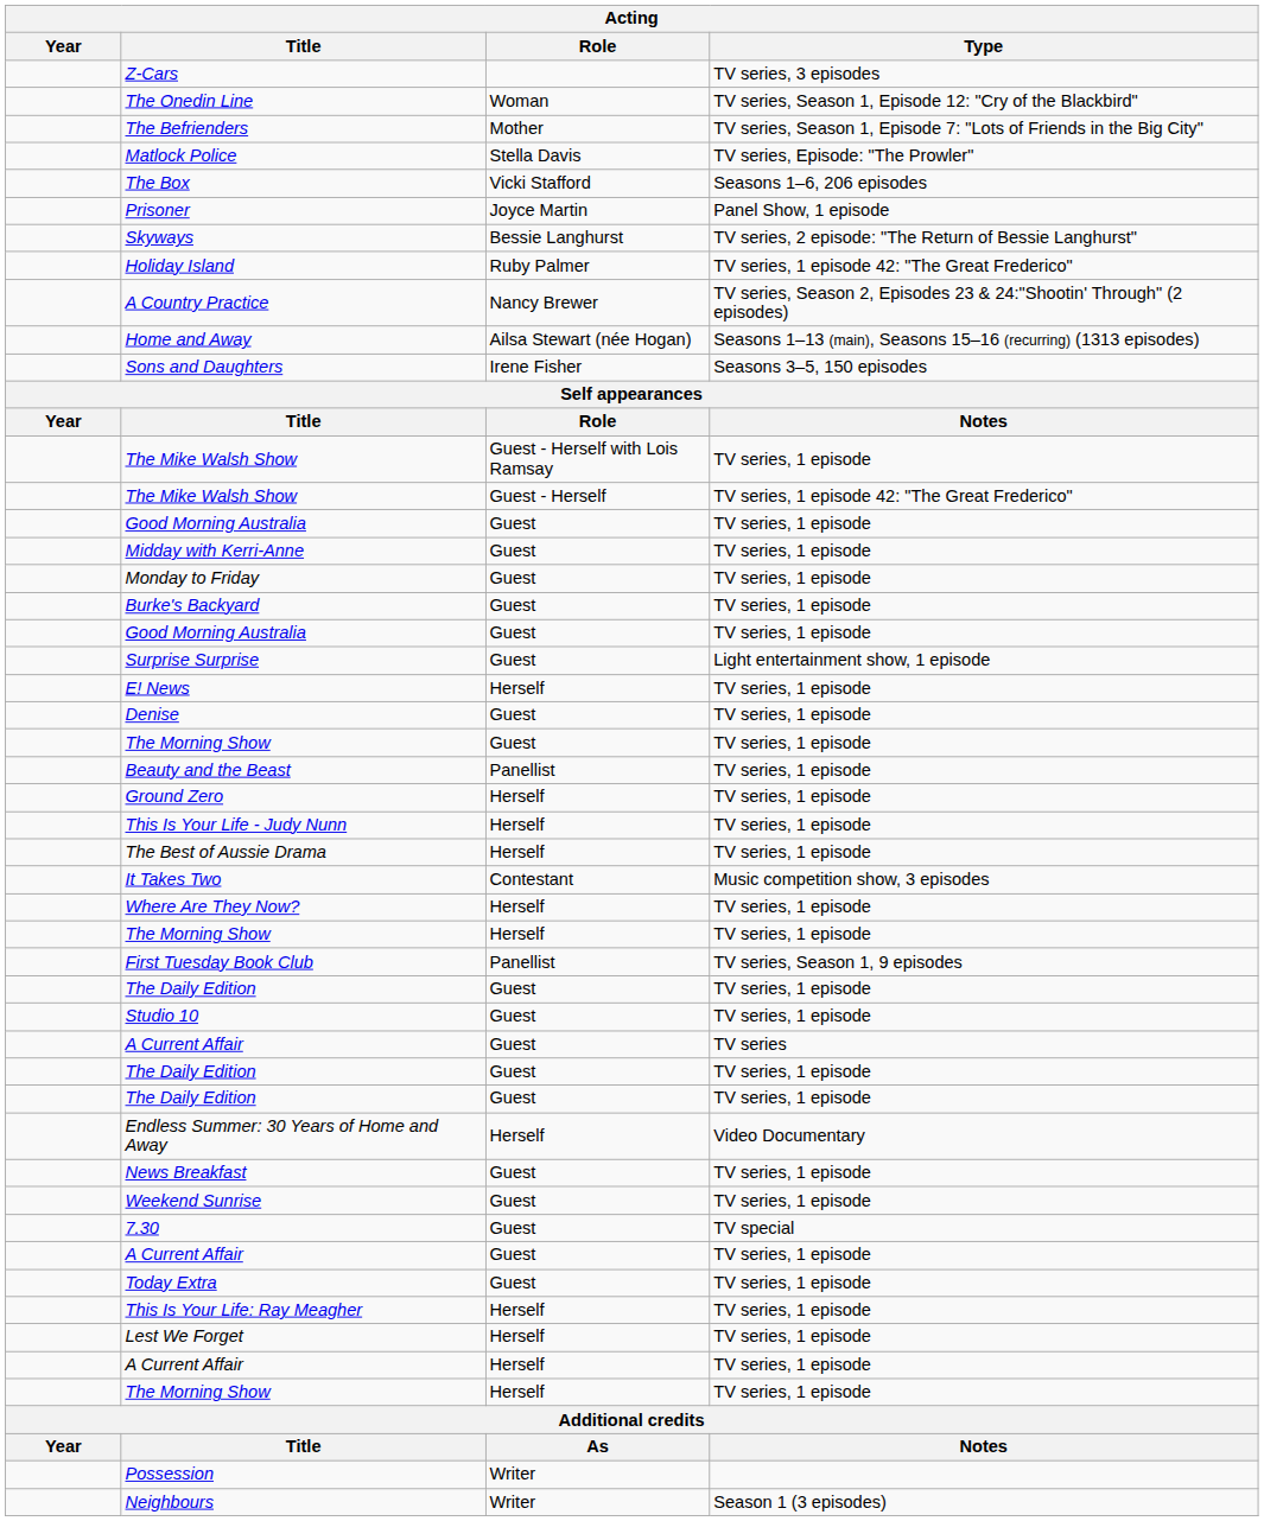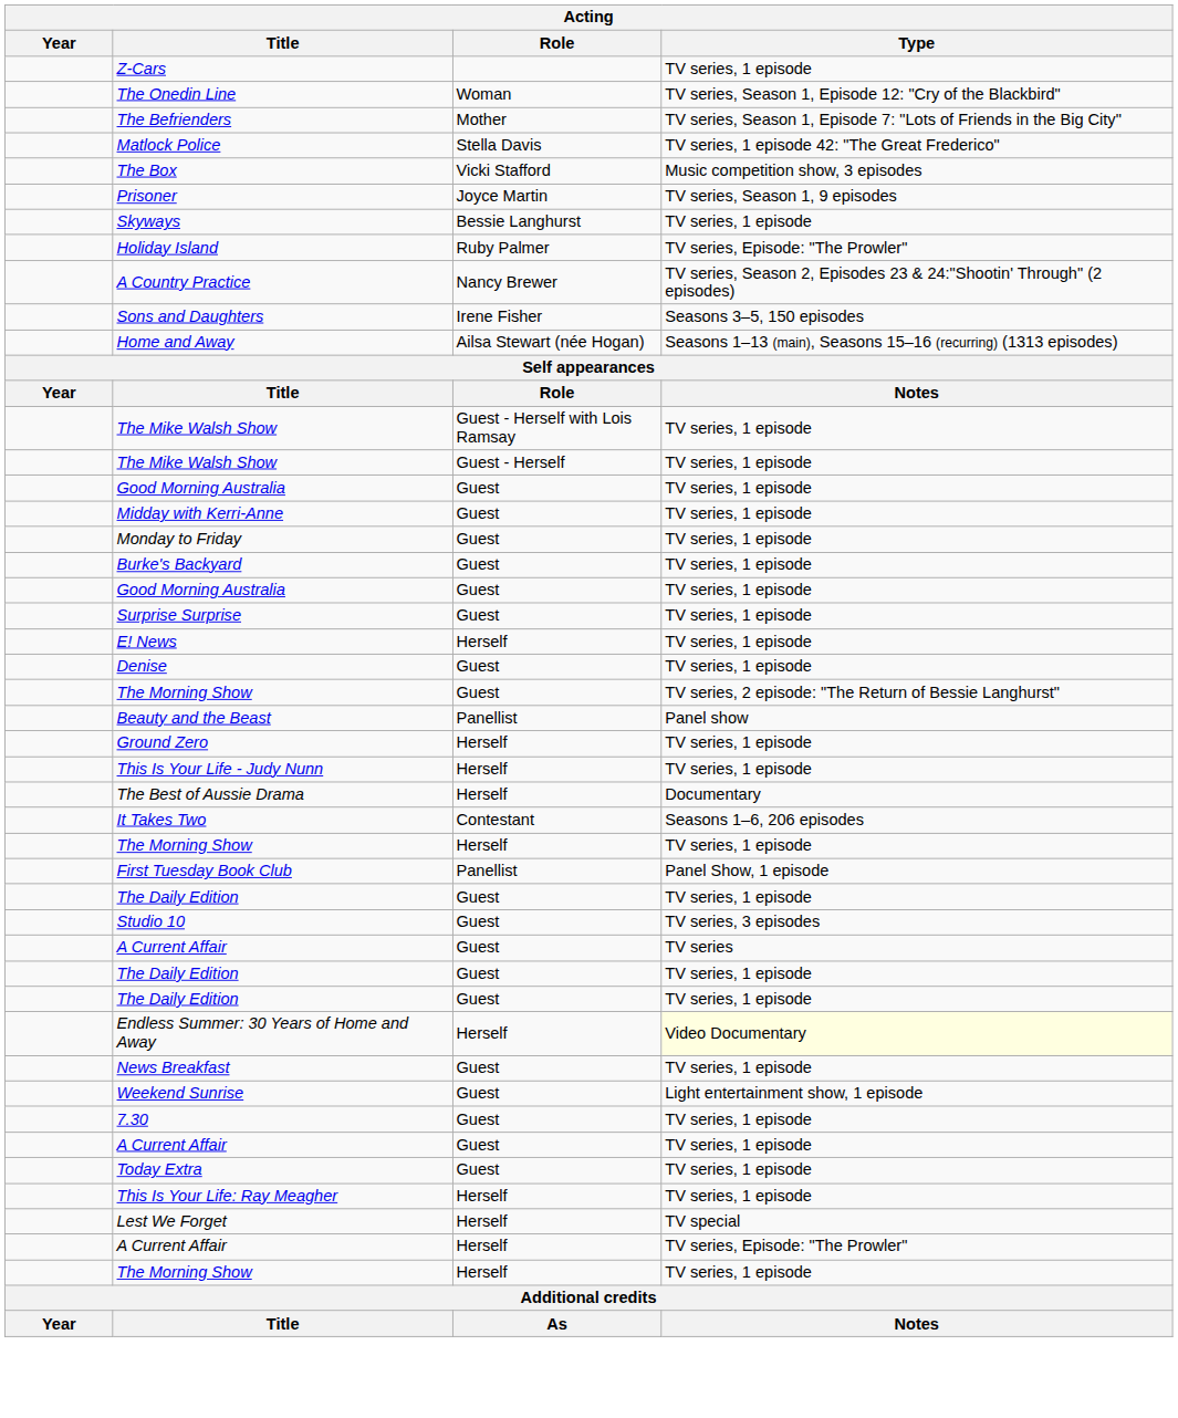Z-Cars | Type: TV series, 3 episodes -> TV series, 1 episode
Matlock Police | Type: TV series, Episode: "The Prowler" -> TV series, 1 episode 42: "The Great Frederico"
The Box | Type: Seasons 1–6, 206 episodes -> Music competition show, 3 episodes
Prisoner | Type: Panel Show, 1 episode -> TV series, Season 1, 9 episodes
Skyways | Type: TV series, 2 episode: "The Return of Bessie Langhurst" -> TV series, 1 episode
Holiday Island | Type: TV series, 1 episode 42: "The Great Frederico" -> TV series, Episode: "The Prowler"
rows swapped: Sons and Daughters <-> Home and Away
The Mike Walsh Show / Guest - Herself | Type: TV series, 1 episode 42: "The Great Frederico" -> TV series, 1 episode
Surprise Surprise | Type: Light entertainment show, 1 episode -> TV series, 1 episode
The Morning Show / Guest | Type: TV series, 1 episode -> TV series, 2 episode: "The Return of Bessie Langhurst"
Beauty and the Beast | Type: TV series, 1 episode -> Panel show
The Best of Aussie Drama | Type: TV series, 1 episode -> Documentary
It Takes Two | Type: Music competition show, 3 episodes -> Seasons 1–6, 206 episodes
- row: Where Are They Now? | Herself | TV series, 1 episode
First Tuesday Book Club | Type: TV series, Season 1, 9 episodes -> Panel Show, 1 episode
Studio 10 | Type: TV series, 1 episode -> TV series, 3 episodes
Endless Summer: 30 Years of Home and Away | Type: no background -> lightyellow background
Weekend Sunrise | Type: TV series, 1 episode -> Light entertainment show, 1 episode
7.30 | Type: TV special -> TV series, 1 episode
Lest We Forget | Type: TV series, 1 episode -> TV special
A Current Affair / Herself | Type: TV series, 1 episode -> TV series, Episode: "The Prowler"
- row: Possession | Writer
- row: Neighbours | Writer | Season 1 (3 episodes)
